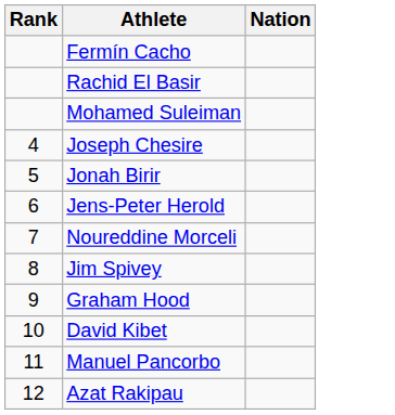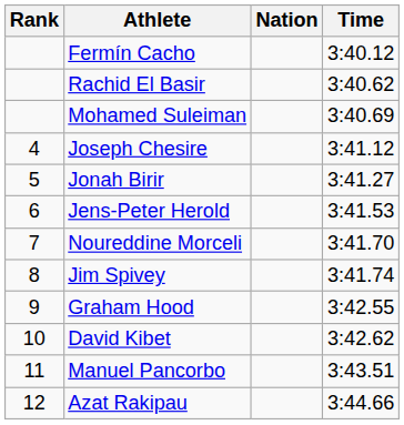+ column: Time | 3:40.12 | 3:40.62 | 3:40.69 | 3:41.12 | 3:41.27 | 3:41.53 | 3:41.70 | 3:41.74 | 3:42.55 | 3:42.62 | 3:43.51 | 3:44.66
